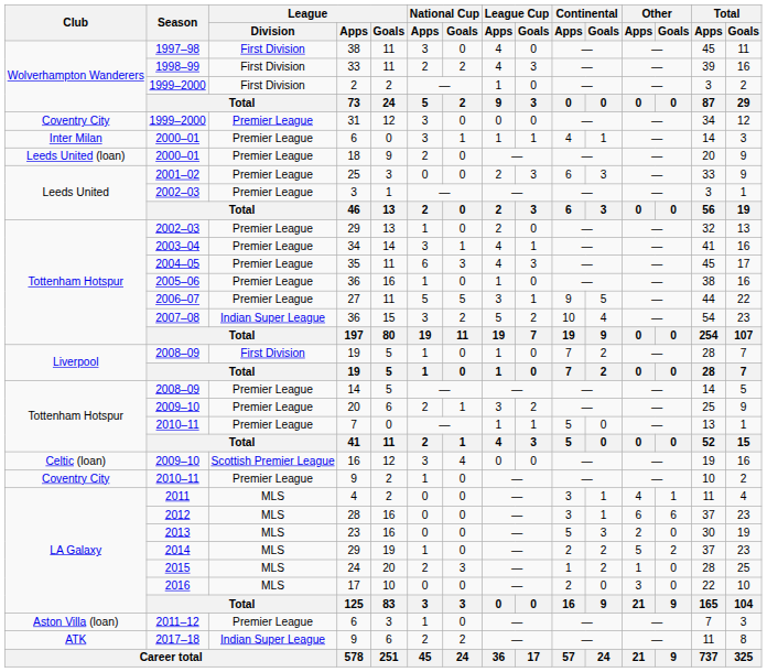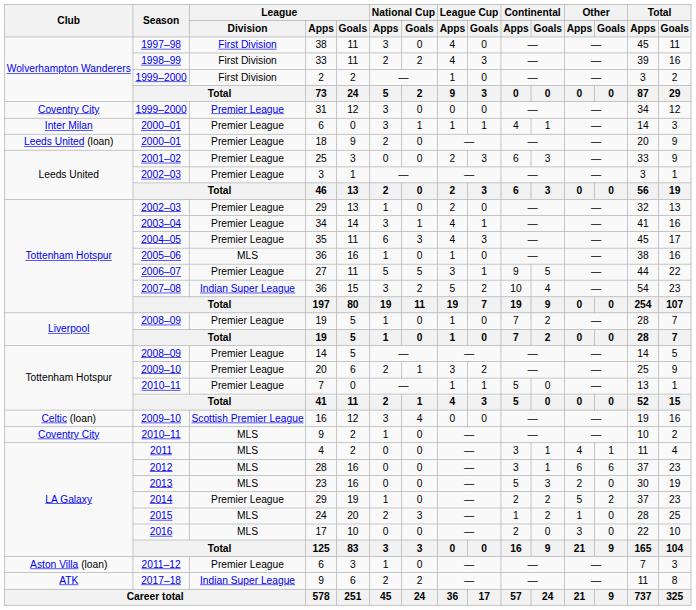2005–06 / 36 | League / Division: Premier League -> MLS
2008–09 / 19 | League / Division: First Division -> Premier League
2010–11 / 9 | League / Division: Premier League -> MLS
2014 / 29 | League / Division: MLS -> Premier League
